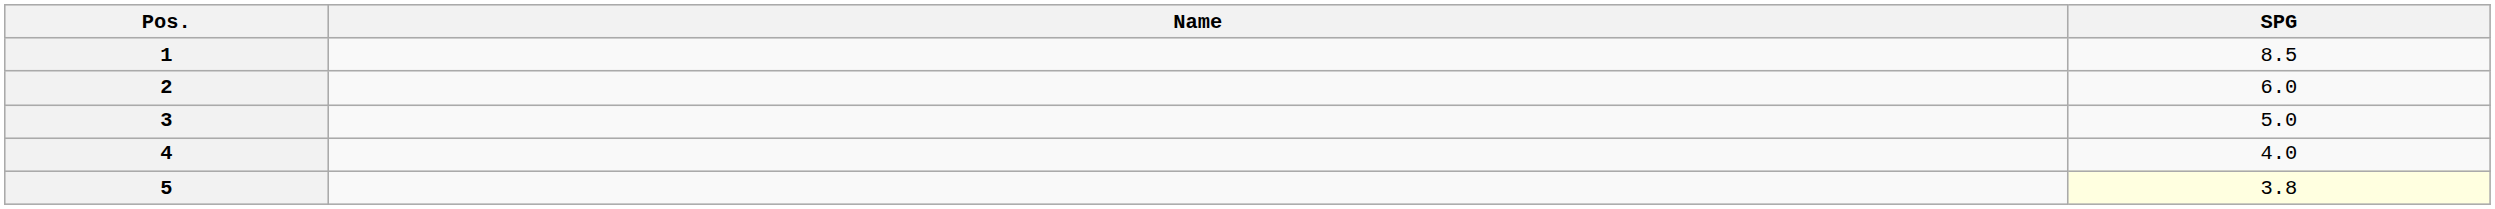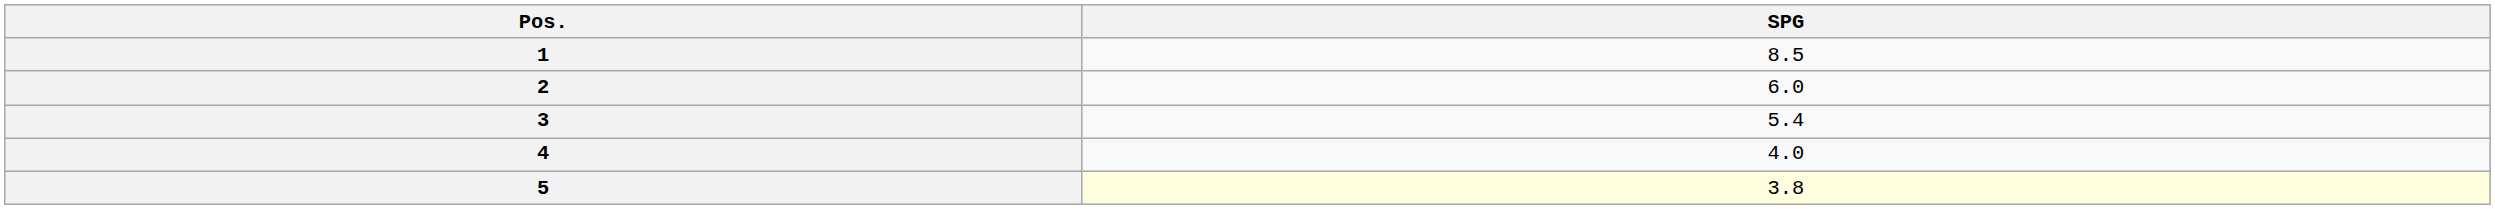- column: Name
3 | SPG: 5.0 -> 5.4
